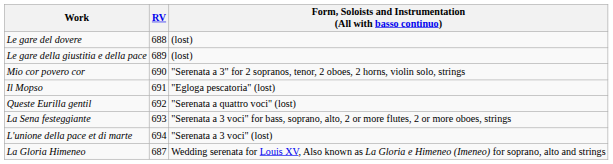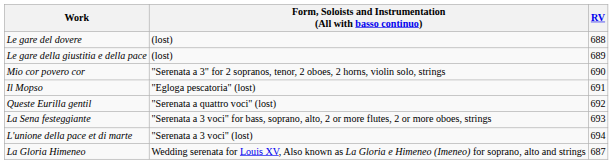columns swapped: RV <-> Form, Soloists and Instrumentation (All with basso continuo)
